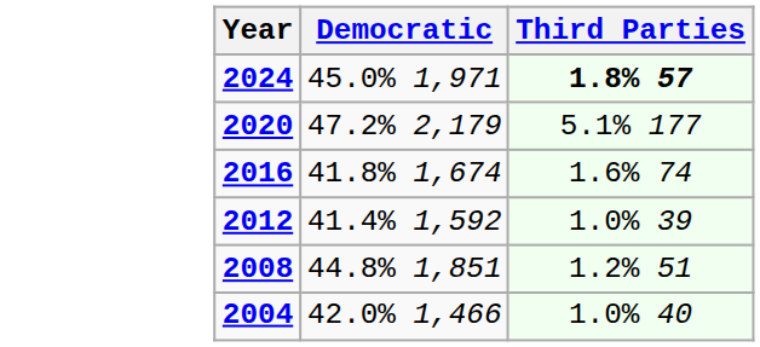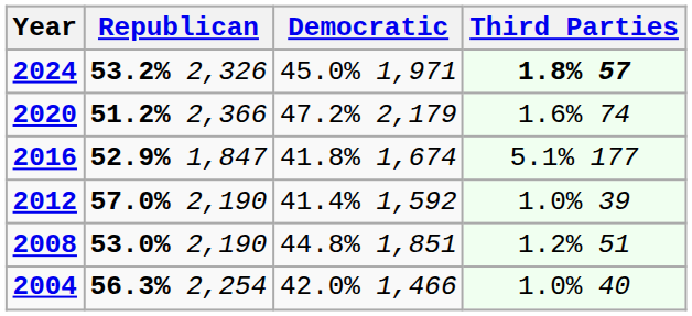+ column: Republican | 53.2% 2,326 | 51.2% 2,366 | 52.9% 1,847 | 57.0% 2,190 | 53.0% 2,190 | 56.3% 2,254
2020 | Third Parties: 5.1% 177 -> 1.6% 74
2016 | Third Parties: 1.6% 74 -> 5.1% 177
